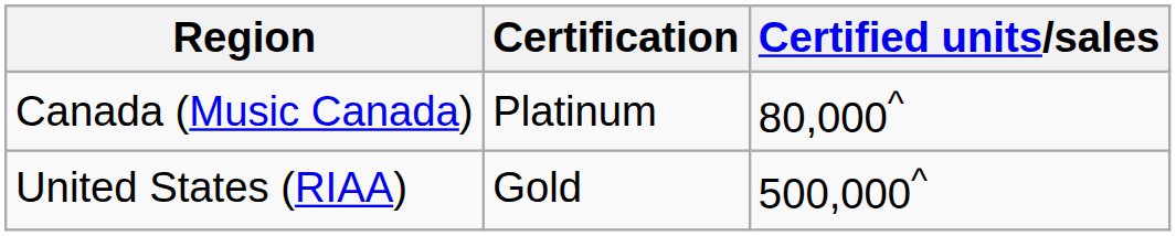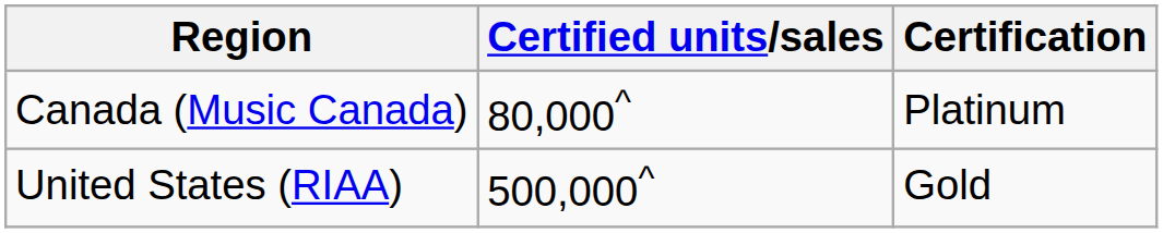columns swapped: Certification <-> Certified units/sales
